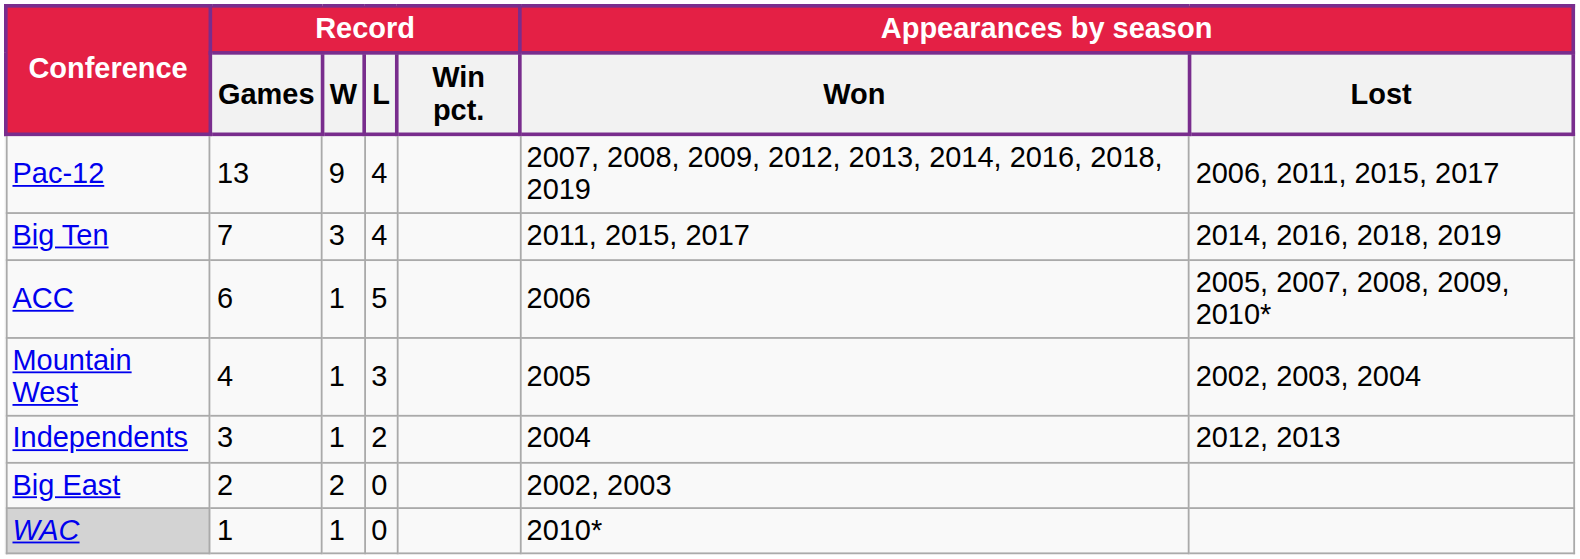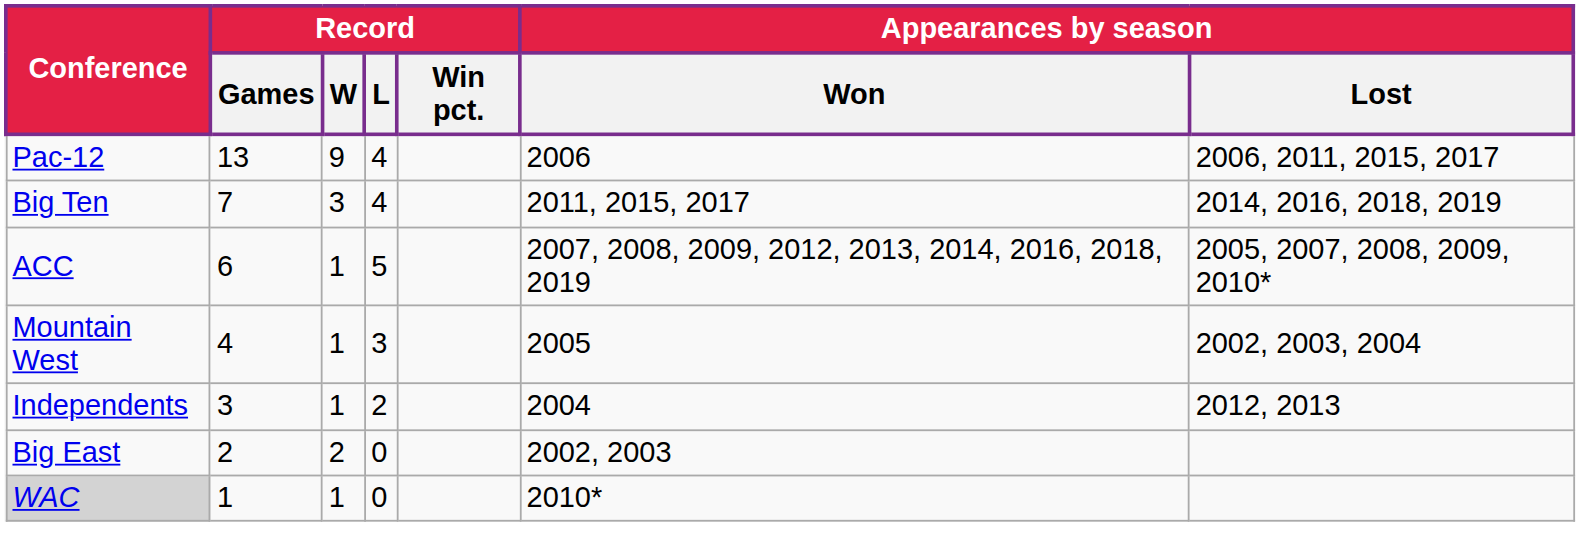Pac-12 | Appearances by season / Won: 2007, 2008, 2009, 2012, 2013, 2014, 2016, 2018, 2019 -> 2006
ACC | Appearances by season / Won: 2006 -> 2007, 2008, 2009, 2012, 2013, 2014, 2016, 2018, 2019
